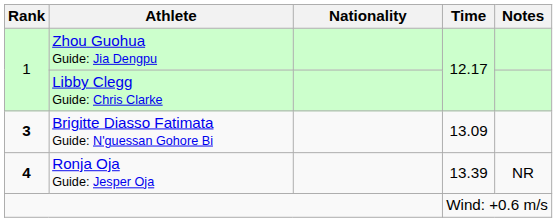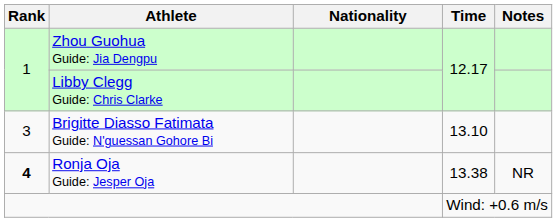Brigitte Diasso Fatimata Guide: N'guessan Gohore Bi | Rank: bold -> normal
Brigitte Diasso Fatimata Guide: N'guessan Gohore Bi | Time: 13.09 -> 13.10
Ronja Oja Guide: Jesper Oja | Time: 13.39 -> 13.38
